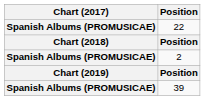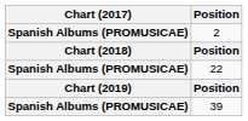rows swapped: 2 <-> 22
